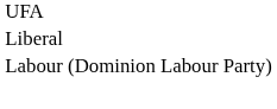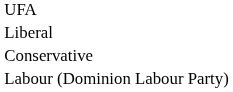+ row: Conservative
